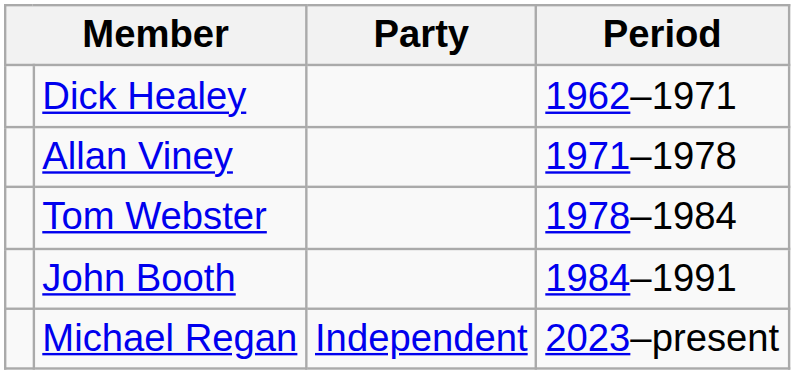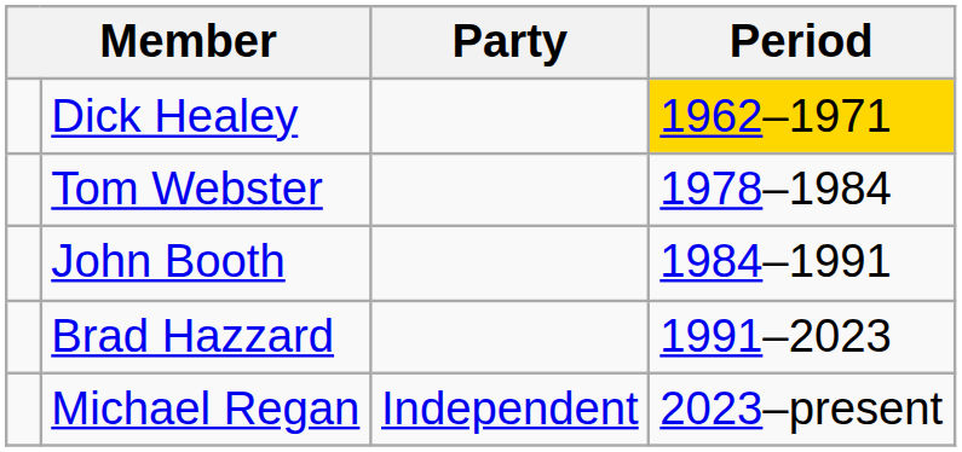Dick Healey | Period: no background -> gold background
- row: Allan Viney | 1971–1978
+ row: Brad Hazzard | 1991–2023
